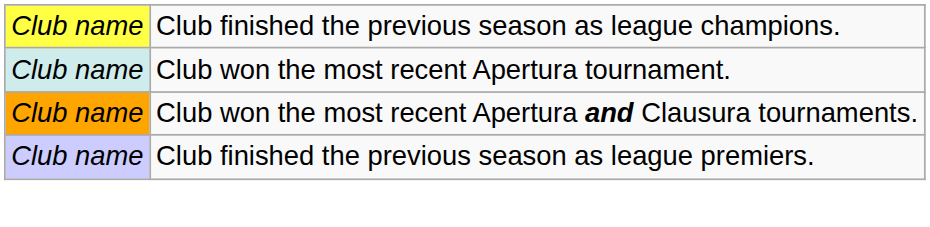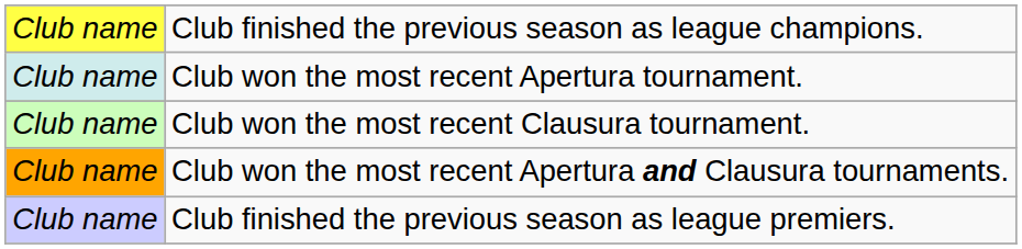+ row: Club name | Club won the most recent Clausura tournament.
